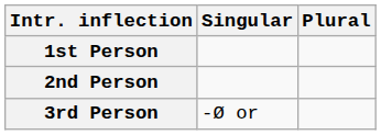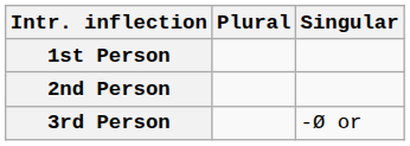columns swapped: Singular <-> Plural
